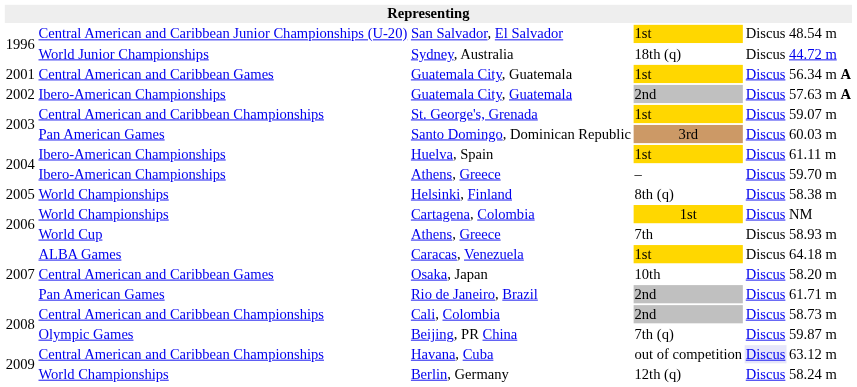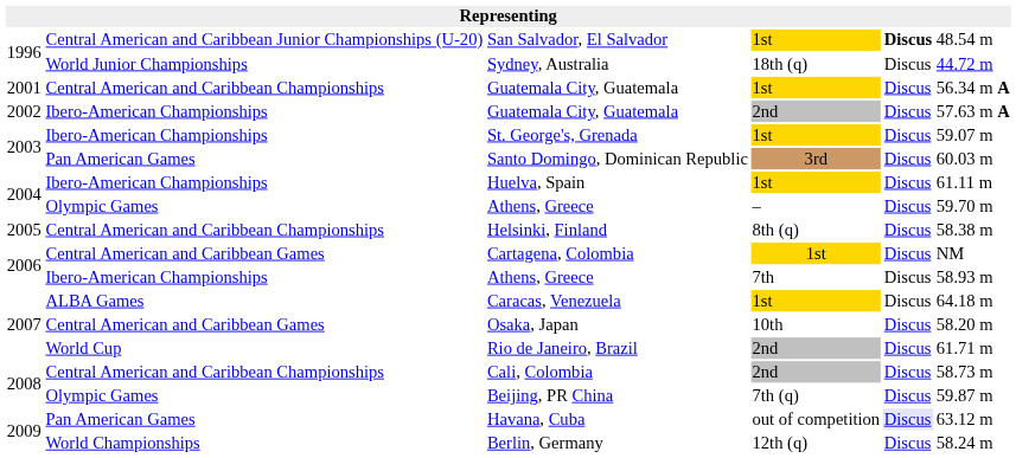San Salvador, El Salvador | column 5: normal -> bold
Guatemala City, Guatemala / 1st | column 2: Central American and Caribbean Games -> Central American and Caribbean Championships
St. George's, Grenada | column 2: Central American and Caribbean Championships -> Ibero-American Championships
Athens, Greece / – | column 2: Ibero-American Championships -> Olympic Games
Helsinki, Finland | column 2: World Championships -> Central American and Caribbean Championships
Cartagena, Colombia | column 2: World Championships -> Central American and Caribbean Games
Athens, Greece / 7th | column 2: World Cup -> Ibero-American Championships
Rio de Janeiro, Brazil | column 2: Pan American Games -> World Cup
Havana, Cuba | column 2: Central American and Caribbean Championships -> Pan American Games
